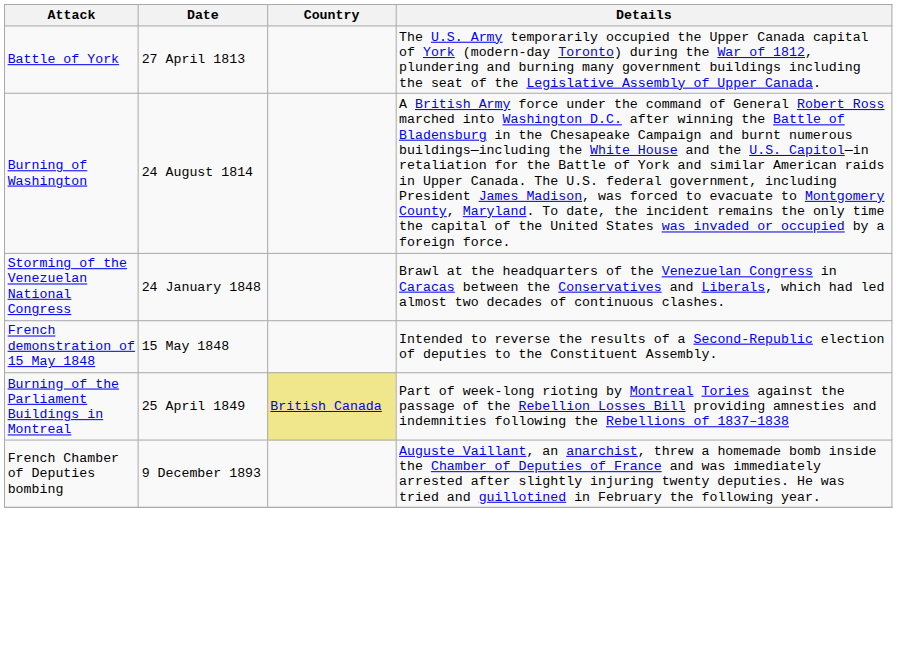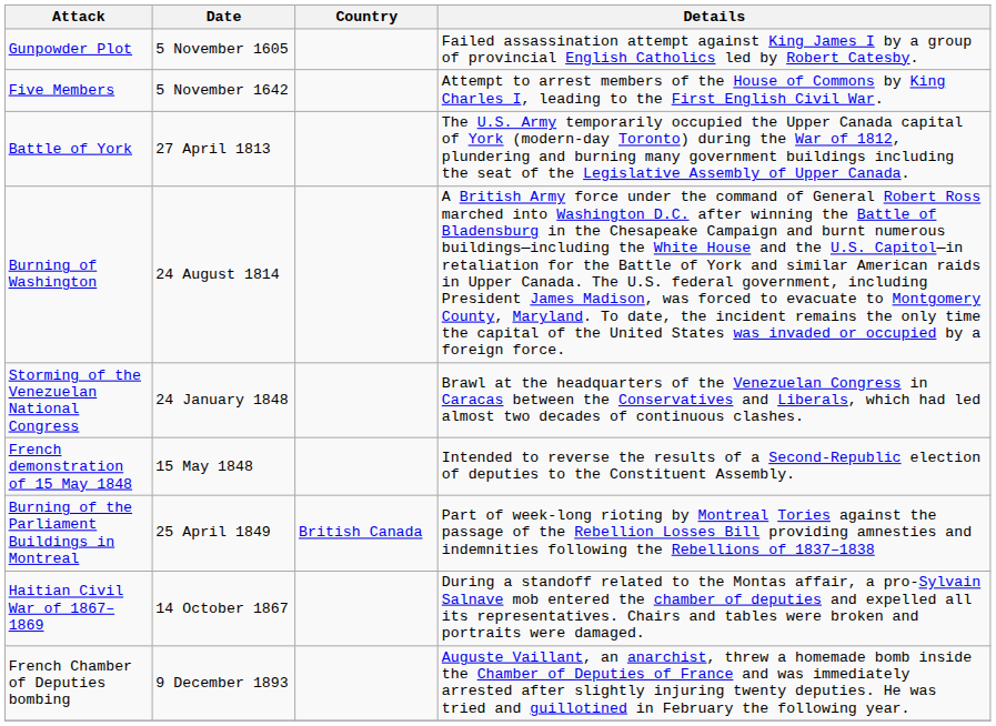+ row: Gunpowder Plot | 5 November 1605 | Failed assassination attempt against King James I by a group of provincial English Catholics led by Robert Catesby.
+ row: Five Members | 5 November 1642 | Attempt to arrest members of the House of Commons by King Charles I, leading to the First English Civil War.
Burning of the Parliament Buildings in Montreal | Country: khaki background -> no background
+ row: Haitian Civil War of 1867–1869 | 14 October 1867 | During a standoff related to the Montas affair, a pro-Sylvain Salnave mob entered the chamber of deputies and expelled all its representatives. Chairs and tables were broken and portraits were damaged.
